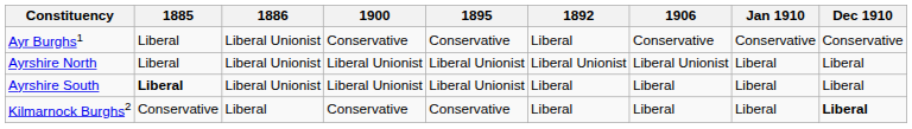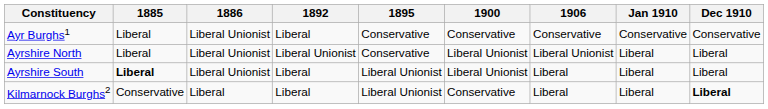columns swapped: 1892 <-> 1900
Ayrshire North | 1895: Liberal Unionist -> Conservative
Kilmarnock Burghs2 | 1895: Conservative -> Liberal Unionist
